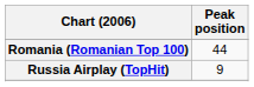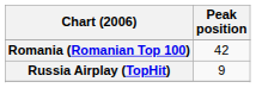Romania (Romanian Top 100) | Peak position: 44 -> 42
